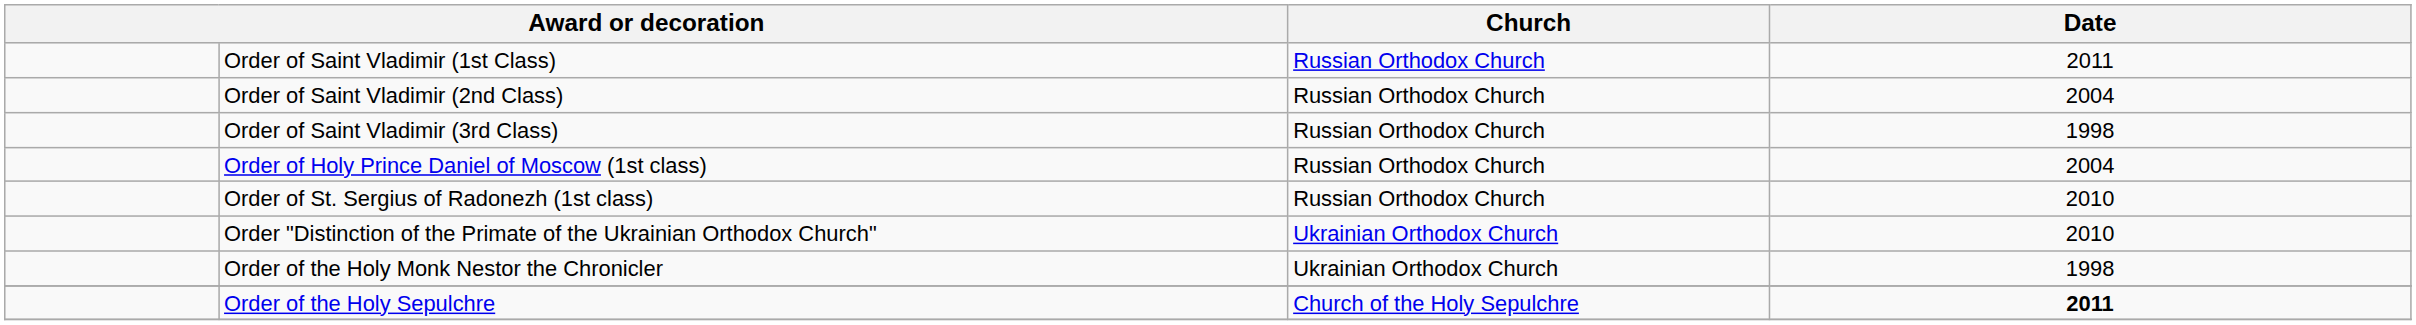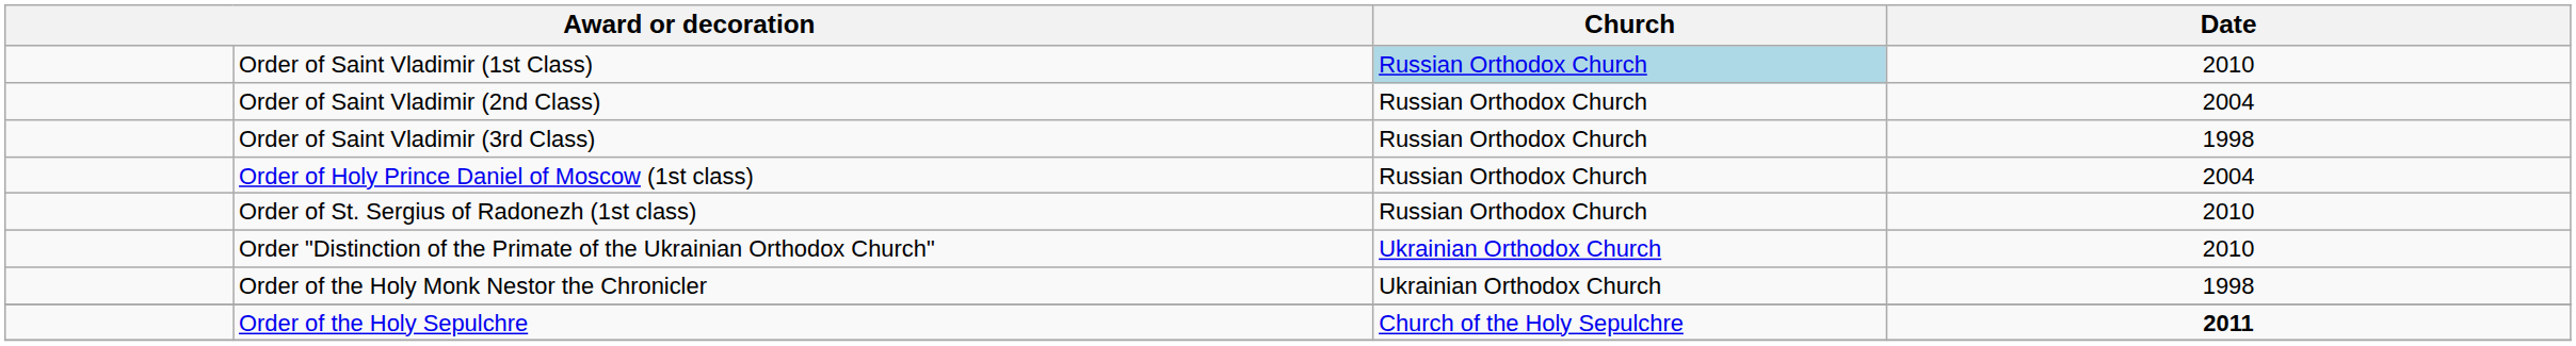Order of Saint Vladimir (1st Class) | Church: no background -> lightblue background
Order of Saint Vladimir (1st Class) | Date: 2011 -> 2010
